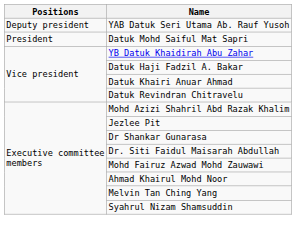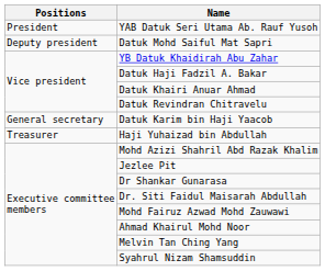YAB Datuk Seri Utama Ab. Rauf Yusoh | Positions: Deputy president -> President
Datuk Mohd Saiful Mat Sapri | Positions: President -> Deputy president
+ row: General secretary | Datuk Karim bin Haji Yaacob
+ row: Treasurer | Haji Yuhaizad bin Abdullah
